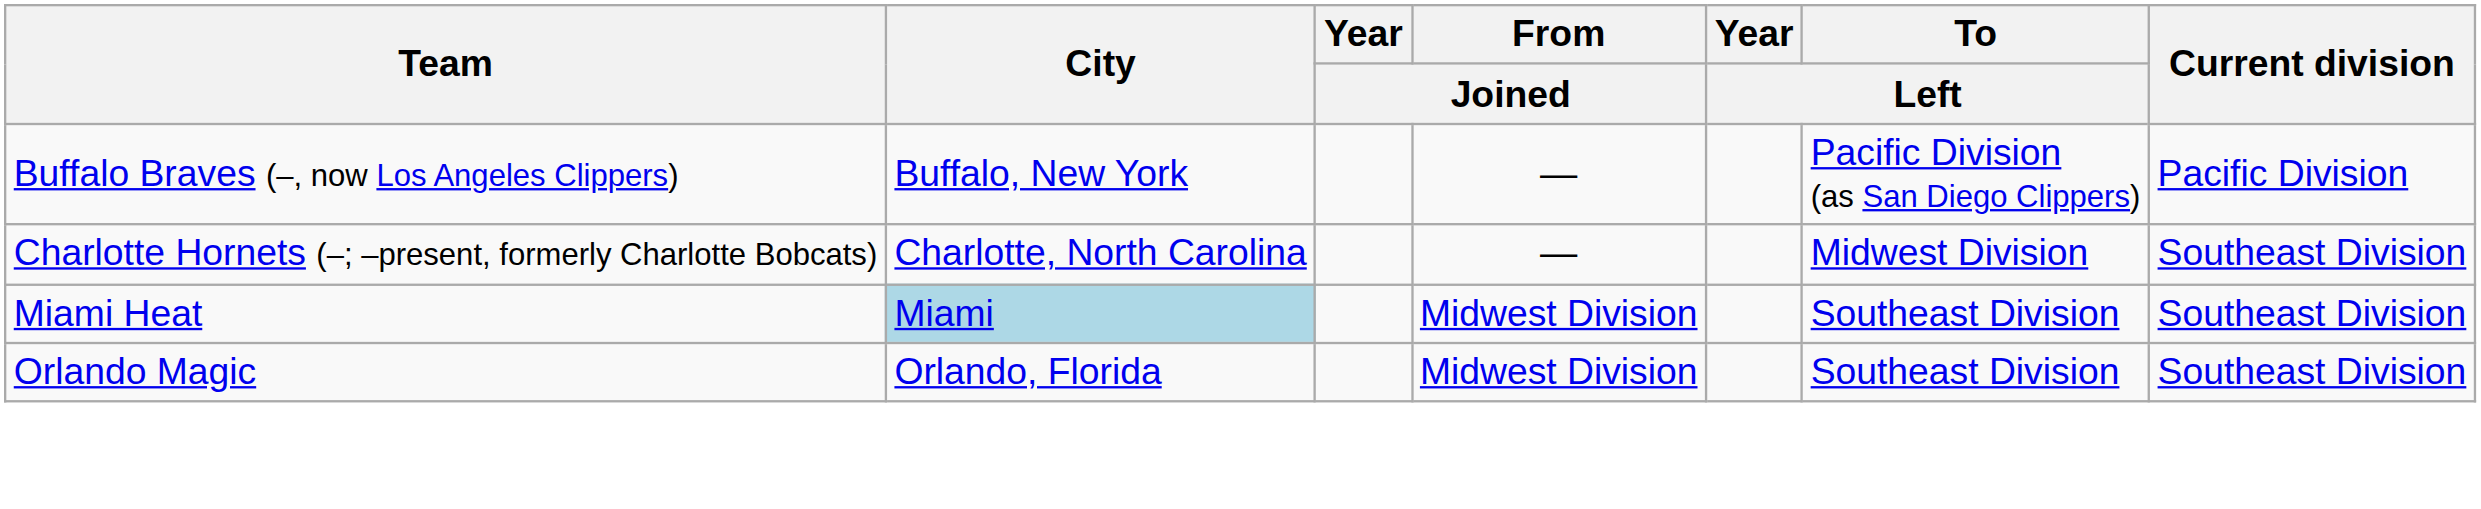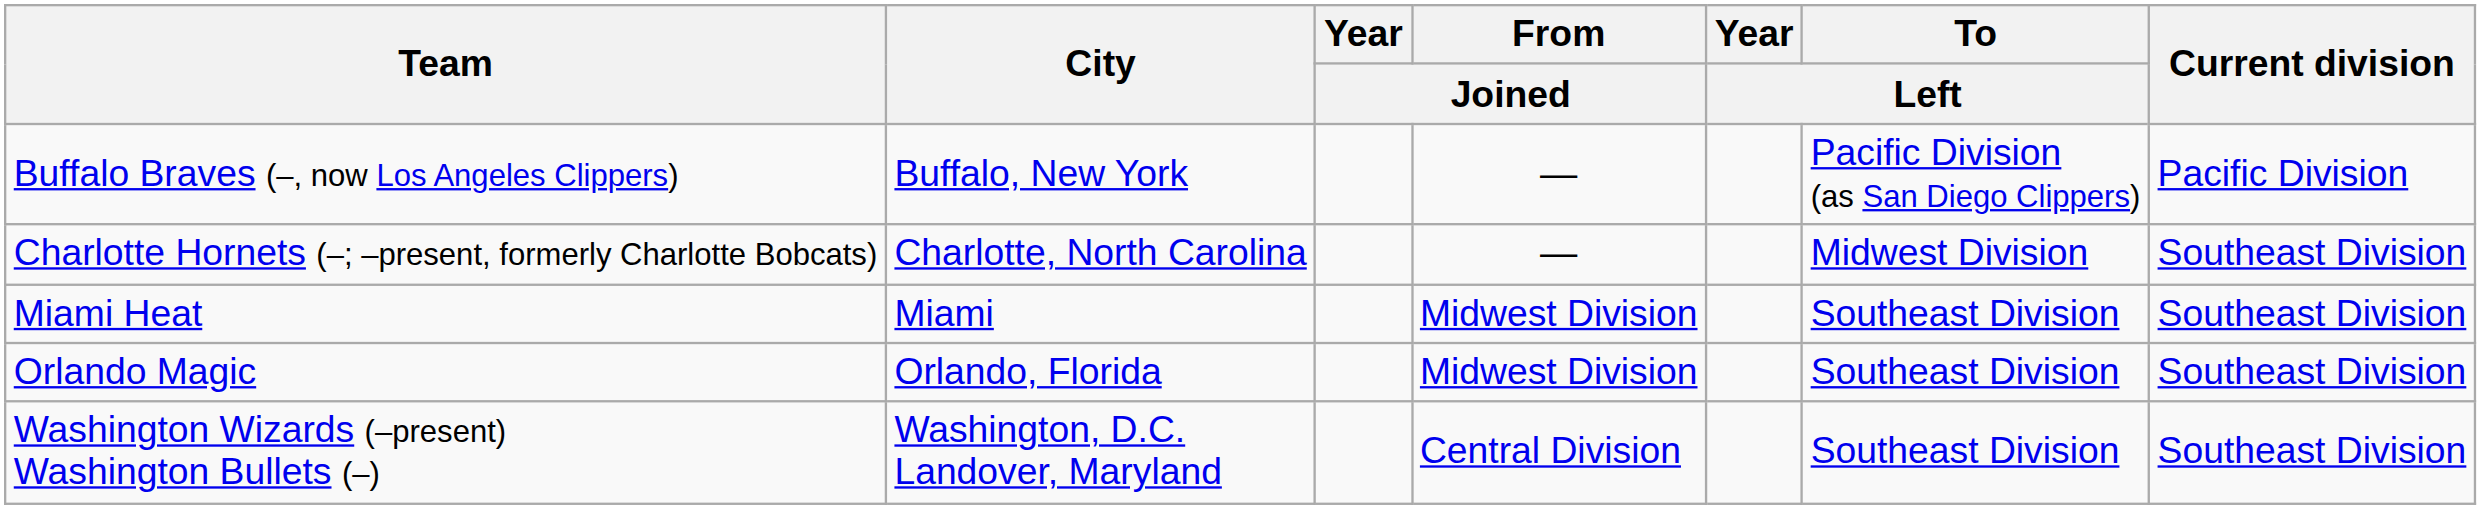Miami Heat | City: lightblue background -> no background
+ row: Washington Wizards (–present) Washington Bullets (–) | Washington, D.C. Landover, Maryland | Central Division | Southeast Division | Southeast Division
